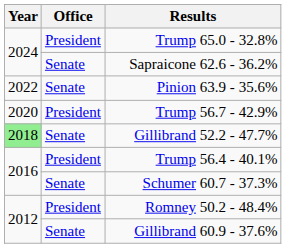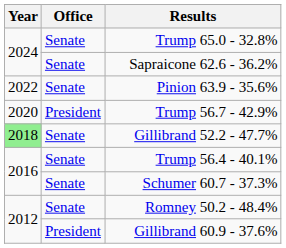Trump 65.0 - 32.8% | Office: President -> Senate
Trump 56.4 - 40.1% | Office: President -> Senate
Romney 50.2 - 48.4% | Office: President -> Senate
Gillibrand 60.9 - 37.6% | Office: Senate -> President
